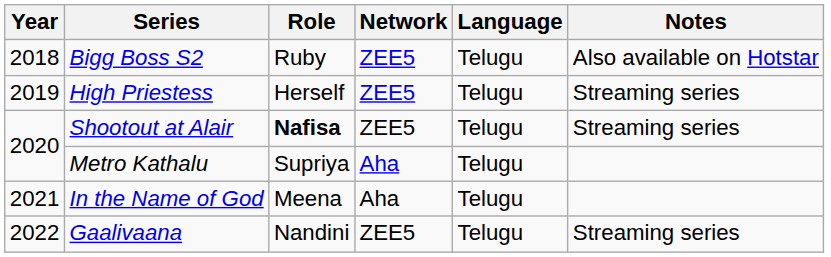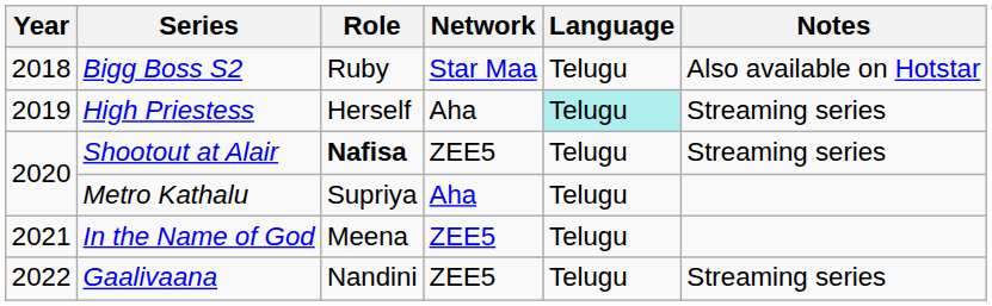Bigg Boss S2 | Network: ZEE5 -> Star Maa
High Priestess | Network: ZEE5 -> Aha
High Priestess | Language: no background -> paleturquoise background
In the Name of God | Network: Aha -> ZEE5
